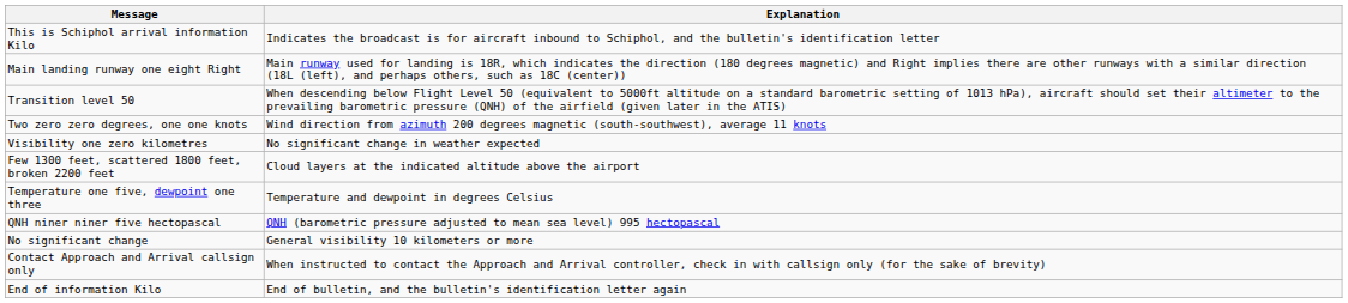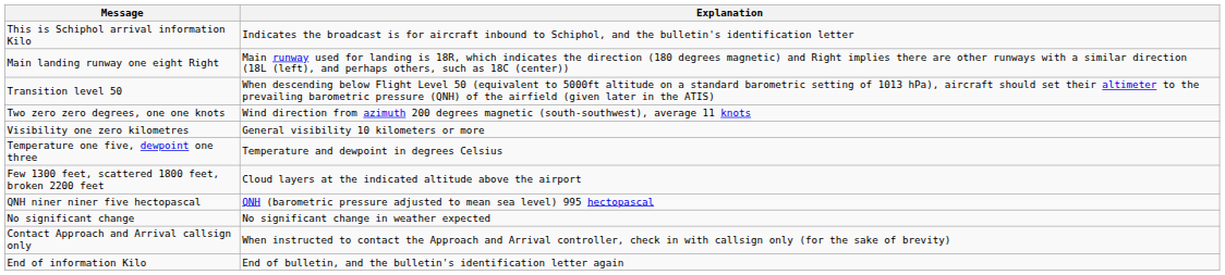Visibility one zero kilometres | Explanation: No significant change in weather expected -> General visibility 10 kilometers or more
rows swapped: Few 1300 feet, scattered 1800 feet, broken 2200 feet <-> Temperature one five, dewpoint one three
No significant change | Explanation: General visibility 10 kilometers or more -> No significant change in weather expected
